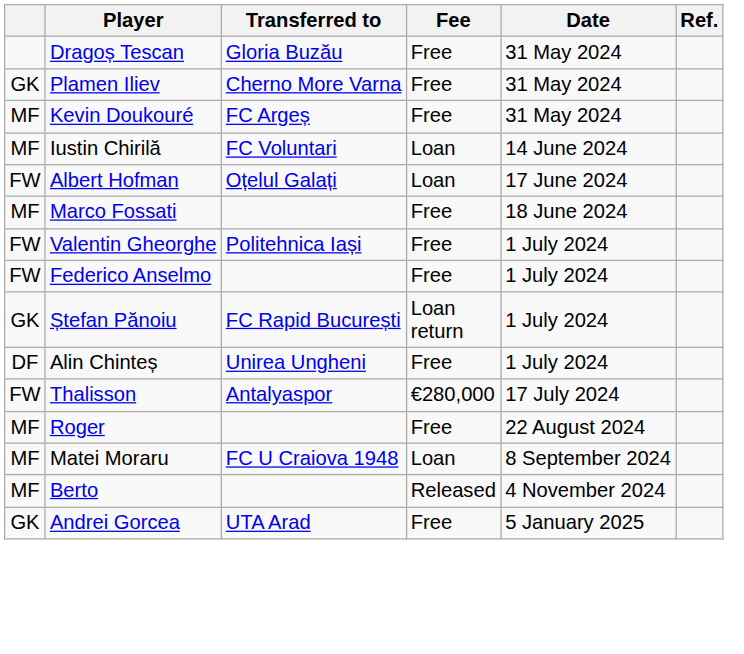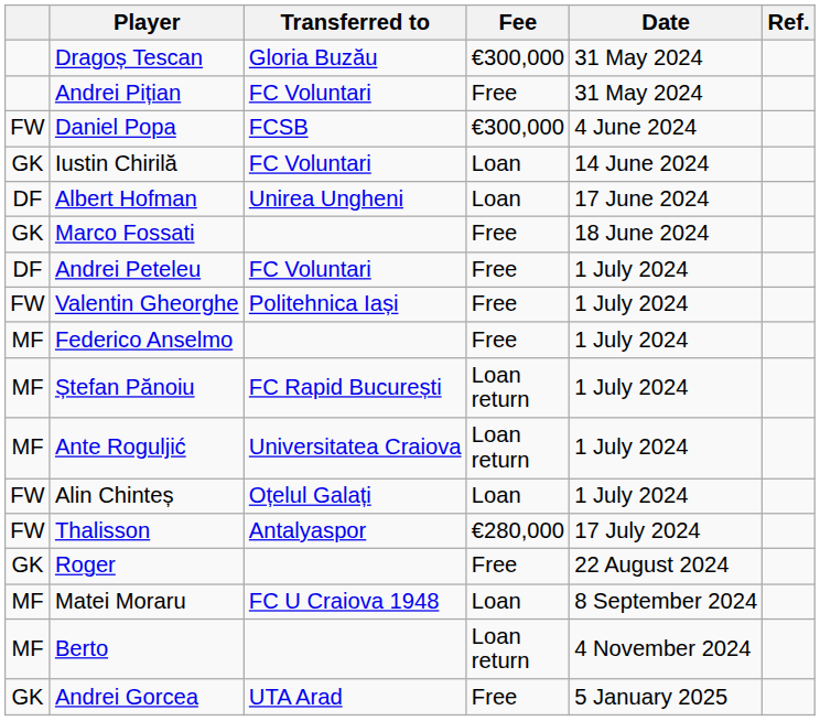Dragoș Tescan | Fee: Free -> €300,000
- row: GK | Plamen Iliev | Cherno More Varna | Free | 31 May 2024
+ row: Andrei Pițian | FC Voluntari | Free | 31 May 2024
- row: MF | Kevin Doukouré | FC Argeș | Free | 31 May 2024
+ row: FW | Daniel Popa | FCSB | €300,000 | 4 June 2024
Iustin Chirilă | column 1: MF -> GK
Albert Hofman | column 1: FW -> DF
Albert Hofman | Transferred to: Oțelul Galați -> Unirea Ungheni
Marco Fossati | column 1: MF -> GK
+ row: DF | Andrei Peteleu | FC Voluntari | Free | 1 July 2024
Federico Anselmo | column 1: FW -> MF
Ștefan Pănoiu | column 1: GK -> MF
+ row: MF | Ante Roguljić | Universitatea Craiova | Loan return | 1 July 2024
Alin Chinteș | column 1: DF -> FW
Alin Chinteș | Transferred to: Unirea Ungheni -> Oțelul Galați
Alin Chinteș | Fee: Free -> Loan
Roger | column 1: MF -> GK
Berto | Fee: Released -> Loan return
